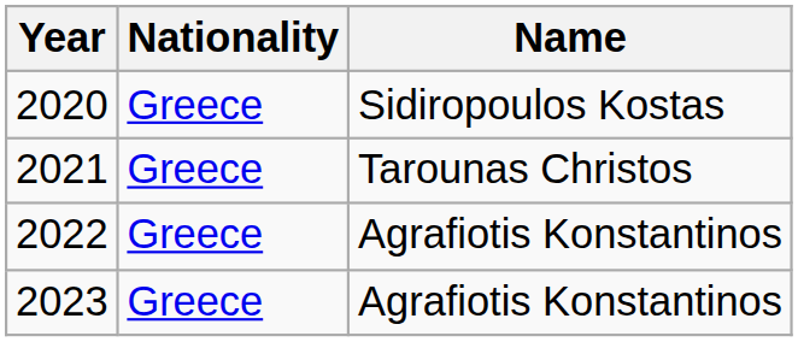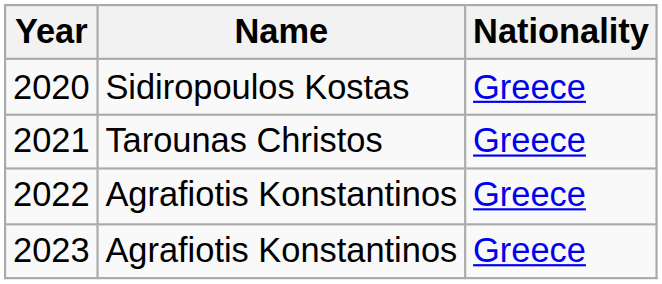columns swapped: Name <-> Nationality
